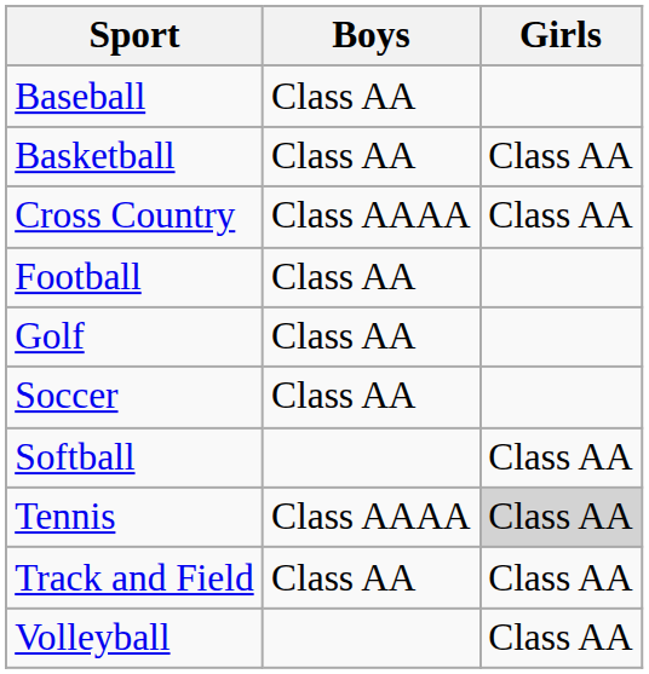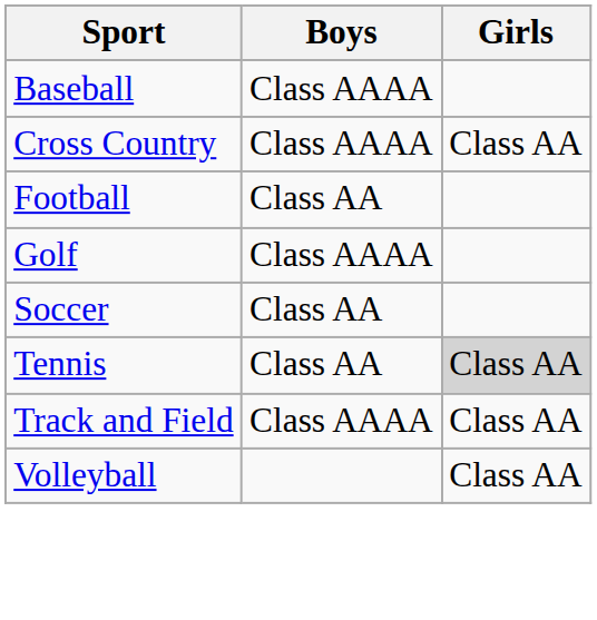Baseball | Boys: Class AA -> Class AAAA
- row: Basketball | Class AA | Class AA
Golf | Boys: Class AA -> Class AAAA
- row: Softball | Class AA
Tennis | Boys: Class AAAA -> Class AA
Track and Field | Boys: Class AA -> Class AAAA
